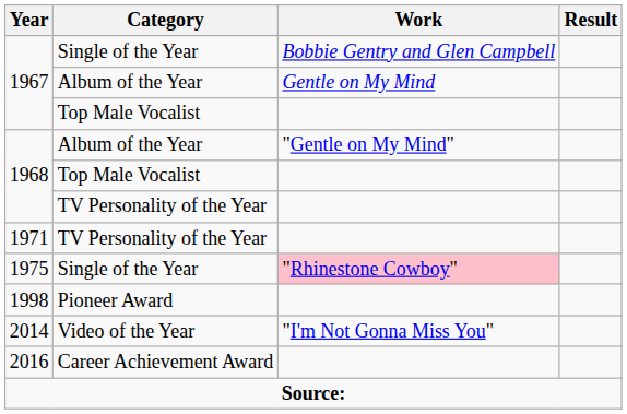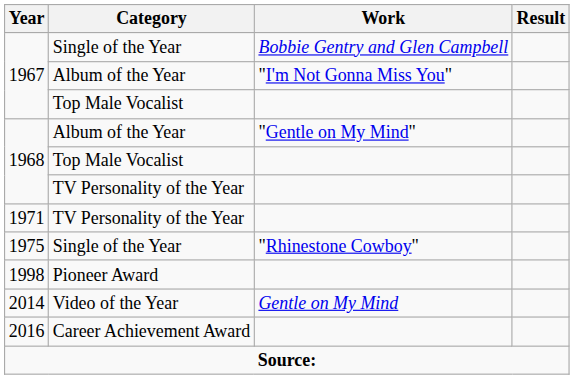1967 / Album of the Year | Work: Gentle on My Mind -> "I'm Not Gonna Miss You"
1975 | Work: pink background -> no background
2014 | Work: "I'm Not Gonna Miss You" -> Gentle on My Mind
